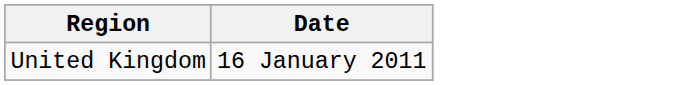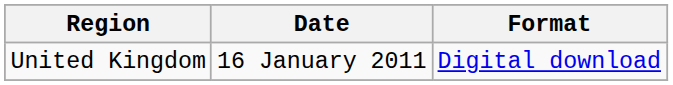+ column: Format | Digital download
